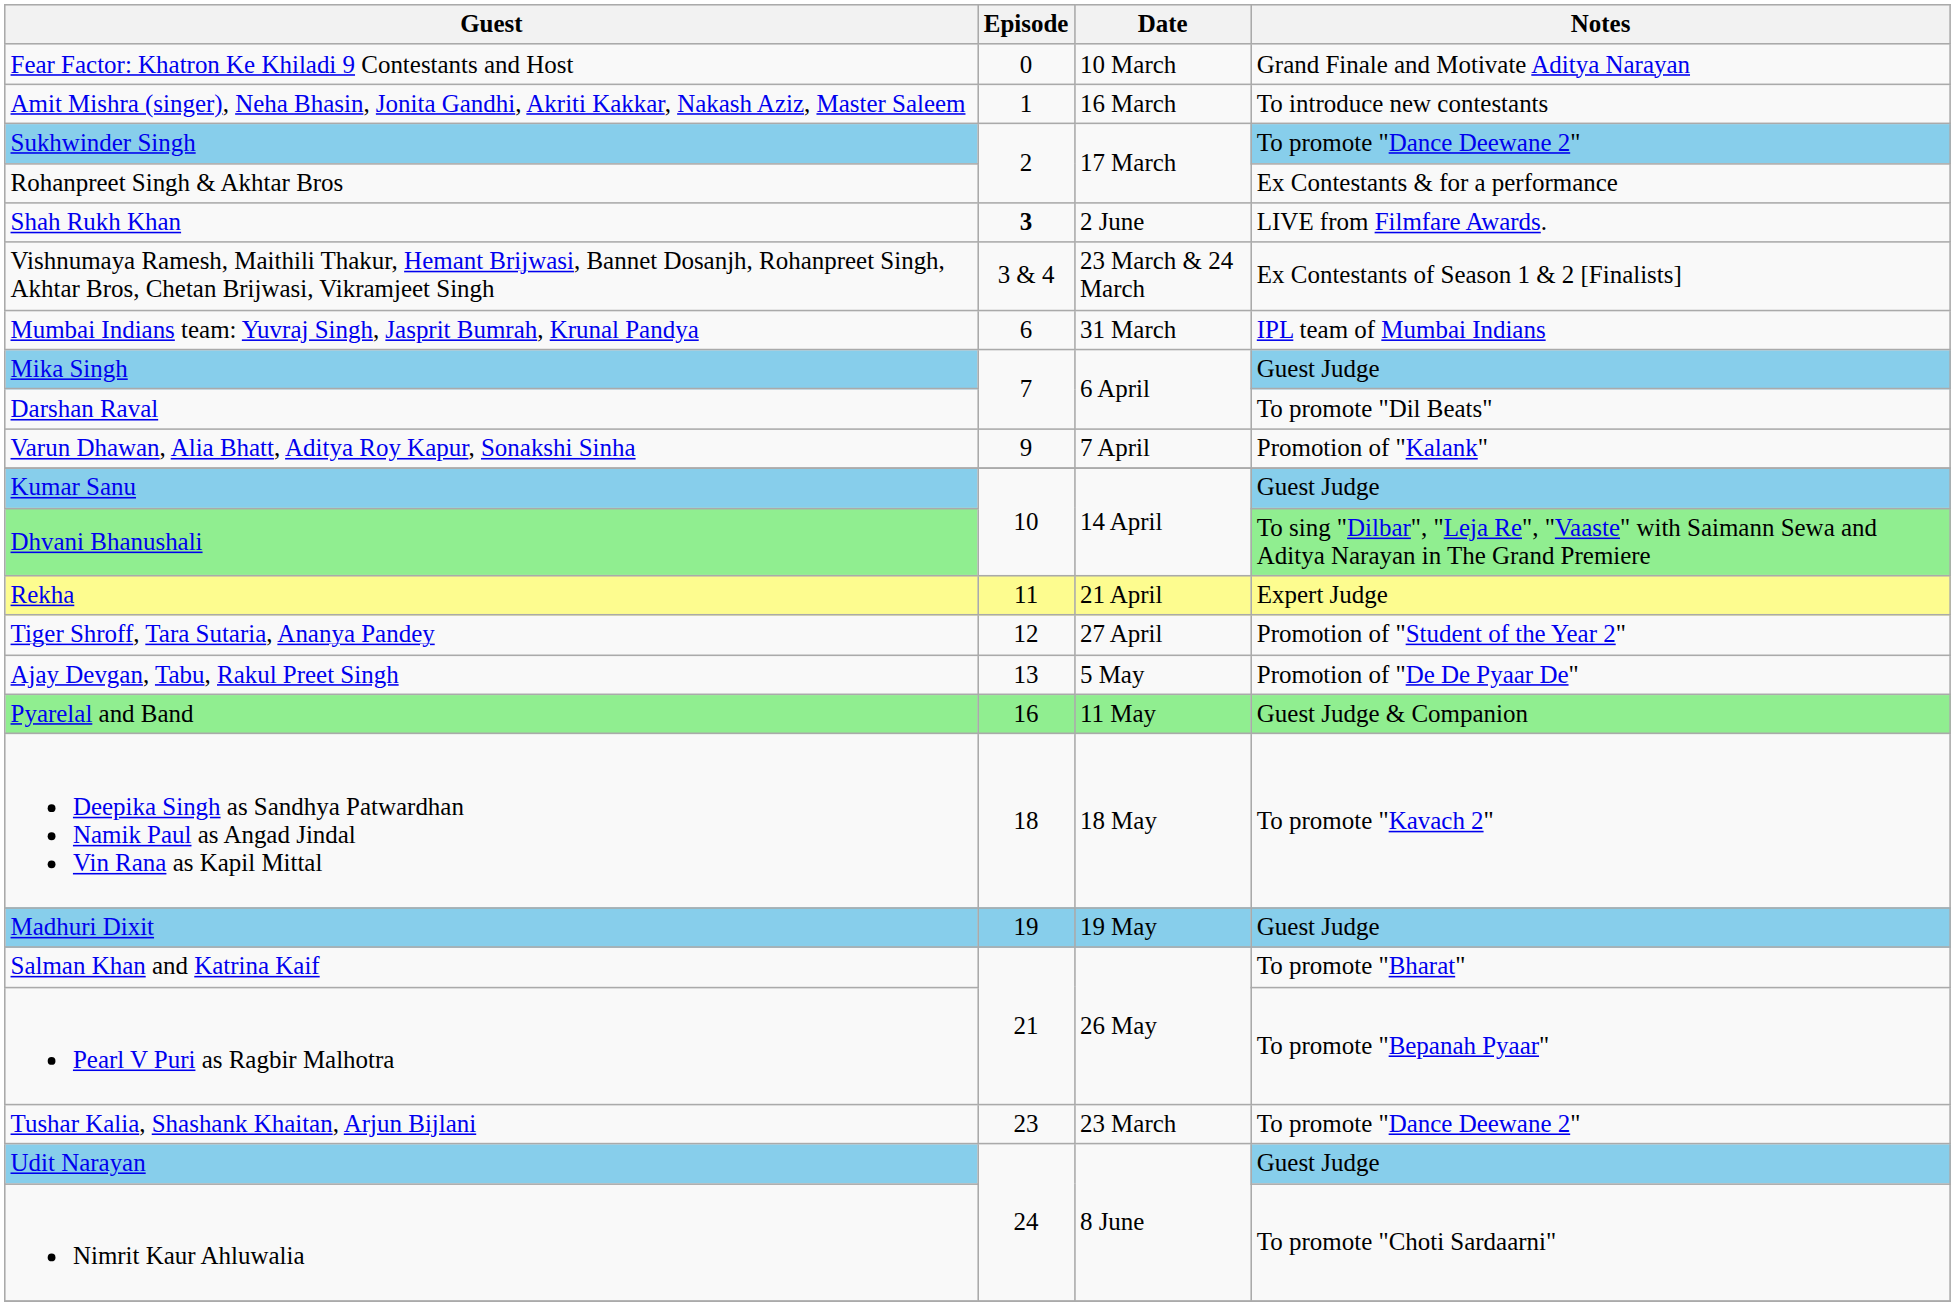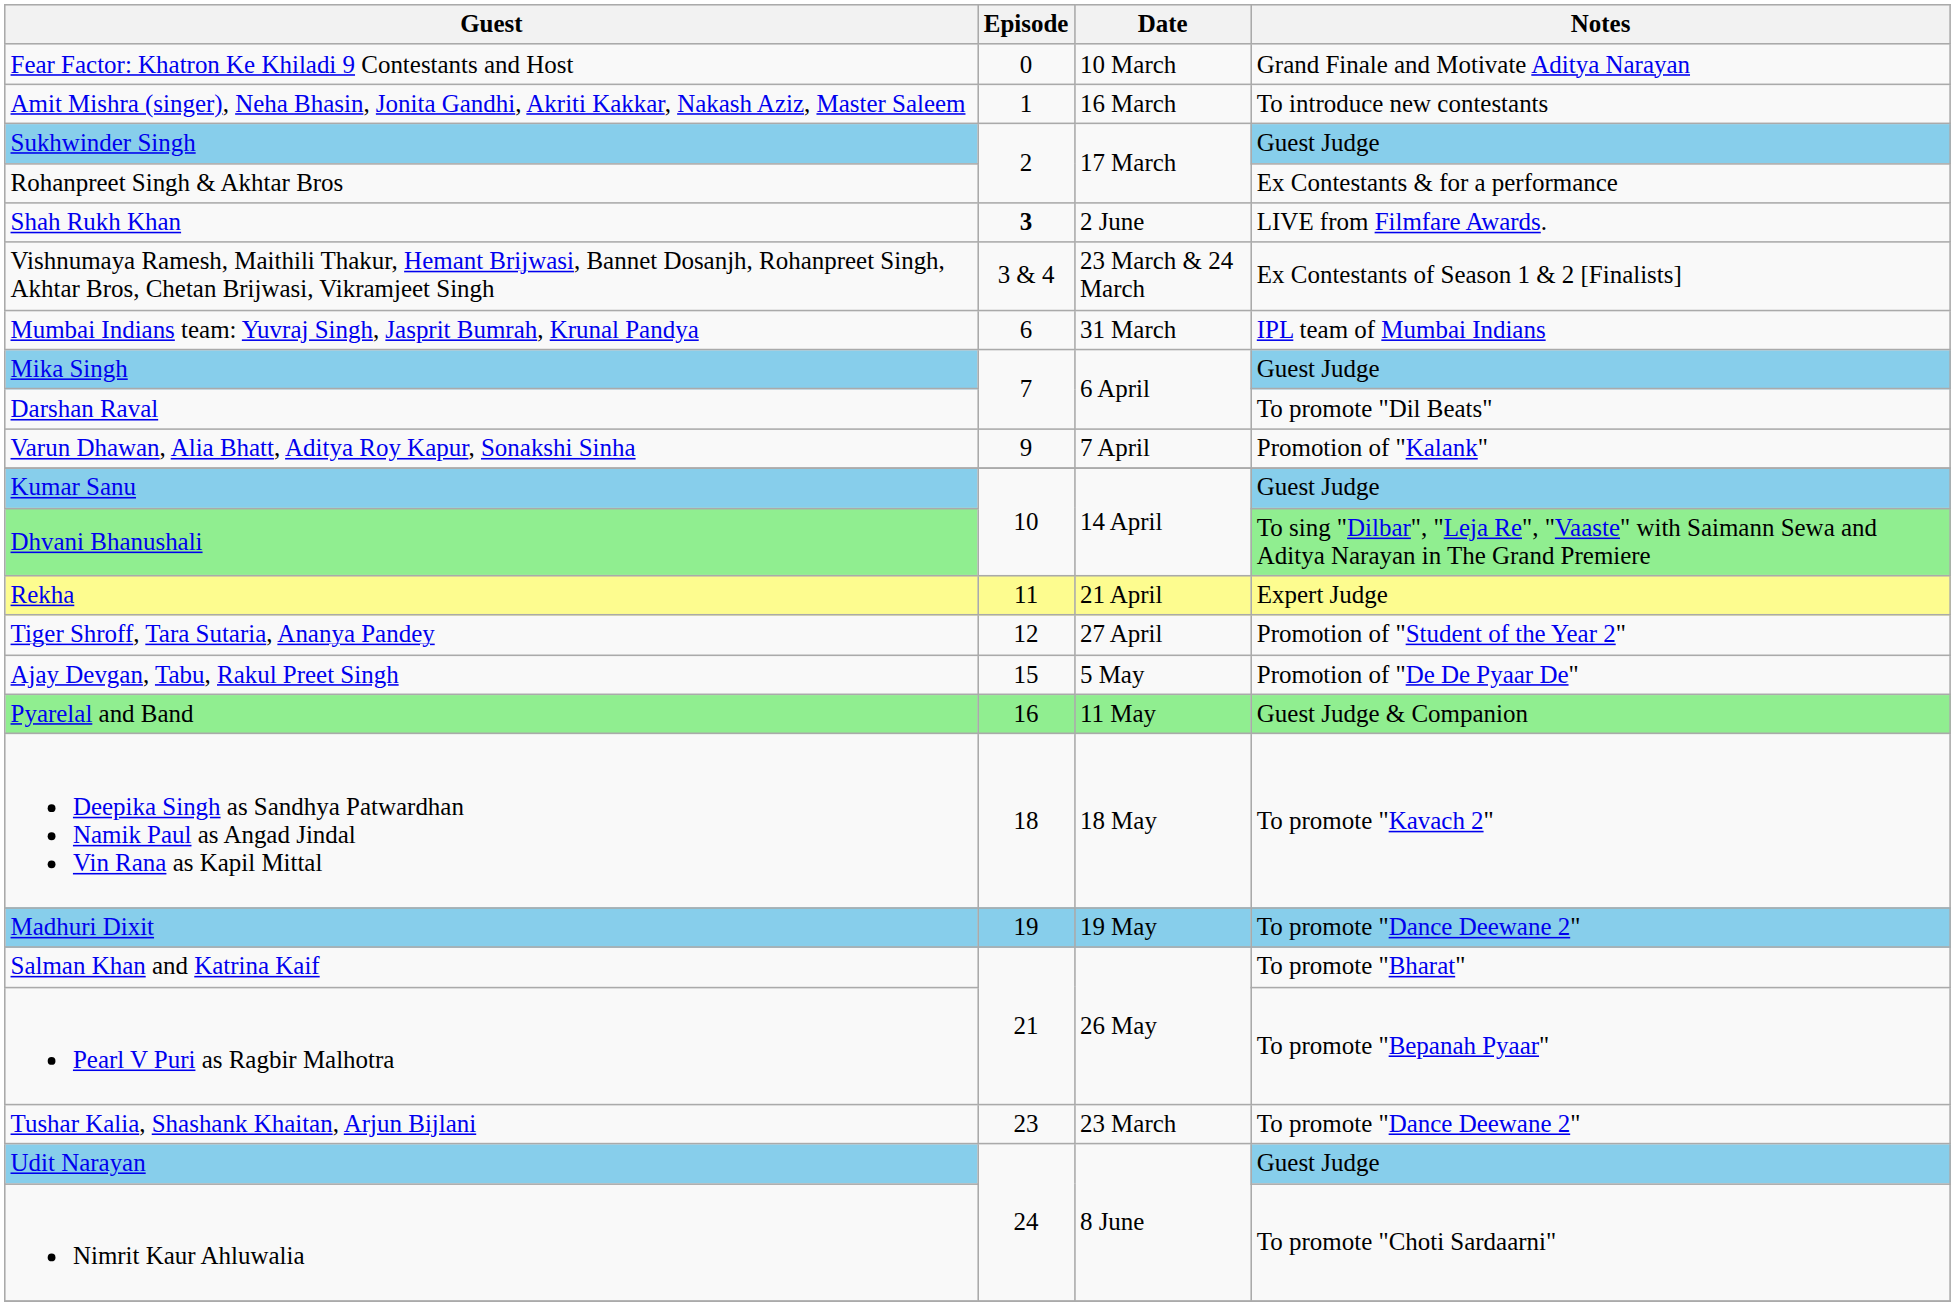Sukhwinder Singh | Notes: To promote "Dance Deewane 2" -> Guest Judge
Ajay Devgan, Tabu, Rakul Preet Singh | Episode: 13 -> 15
Madhuri Dixit | Notes: Guest Judge -> To promote "Dance Deewane 2"
